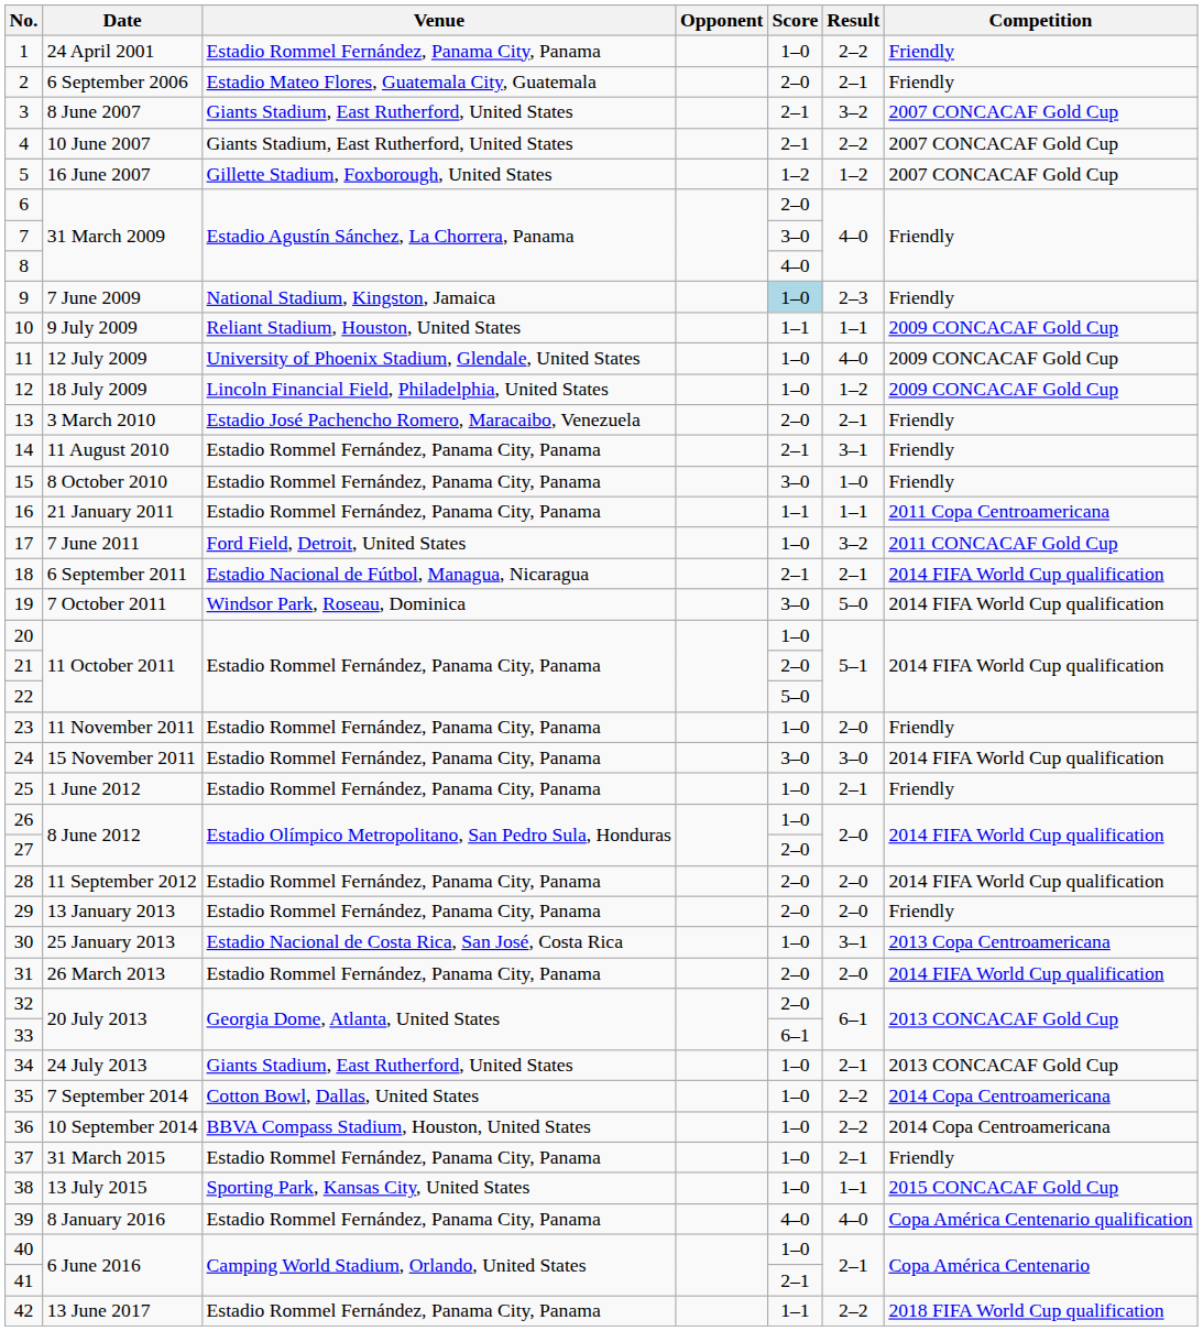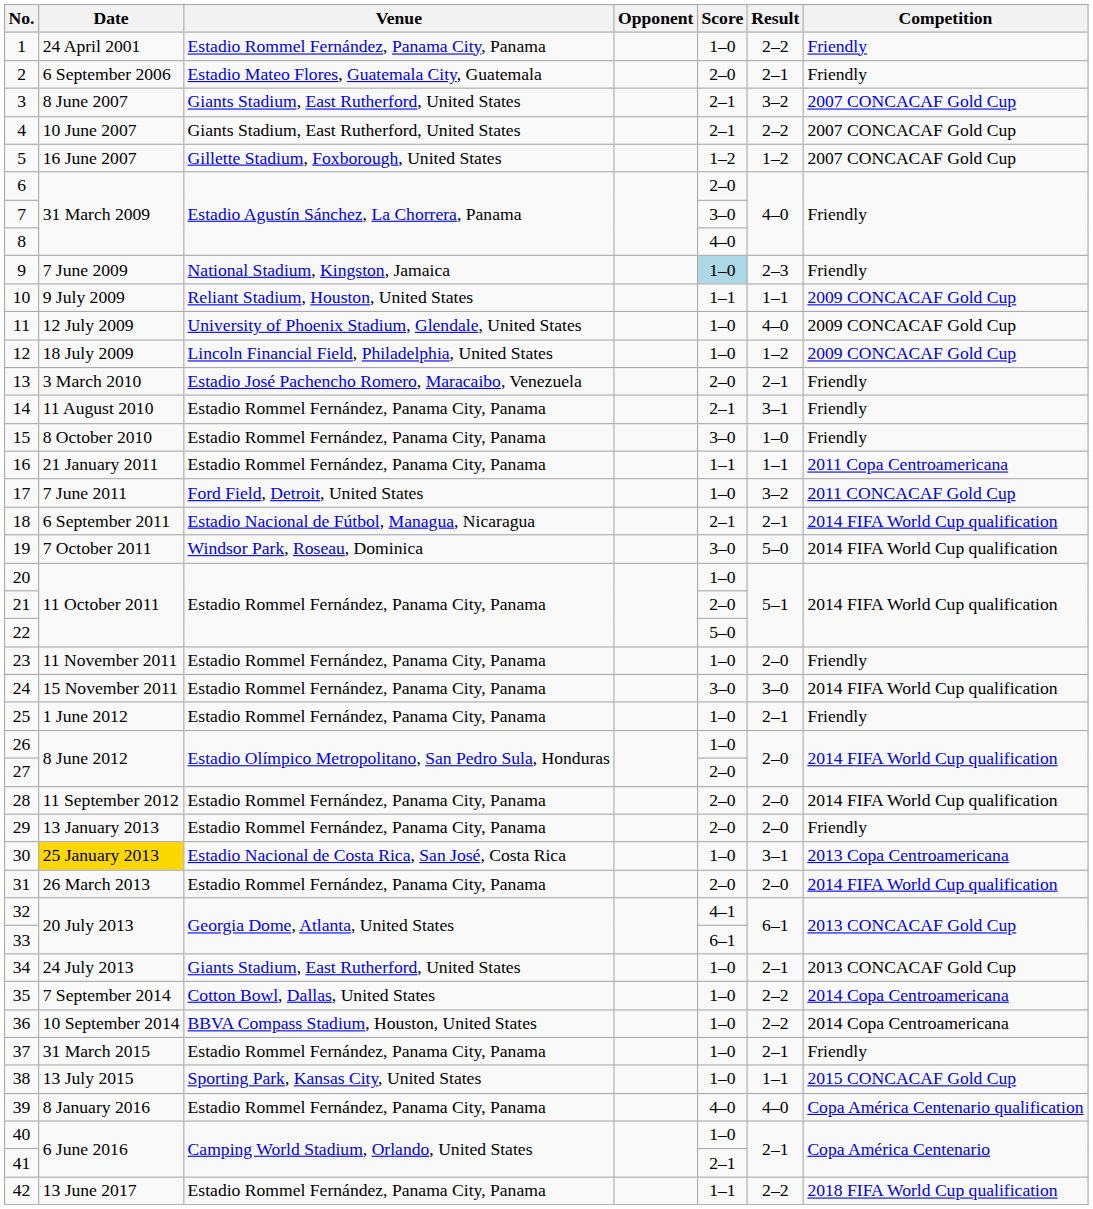30 | Date: no background -> gold background
32 | Score: 2–0 -> 4–1
